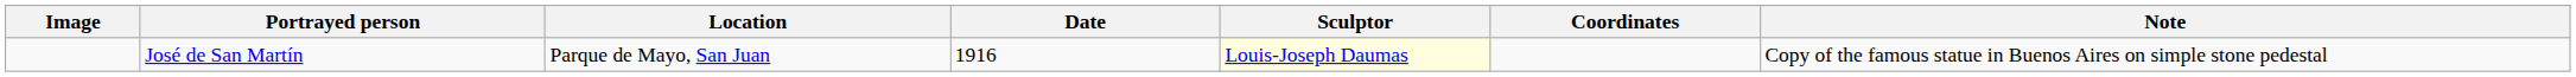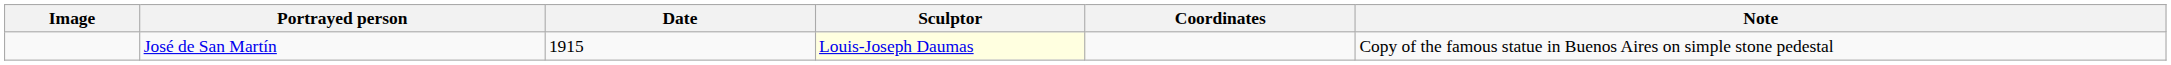- column: Location | Parque de Mayo, San Juan
José de San Martín | Date: 1916 -> 1915
